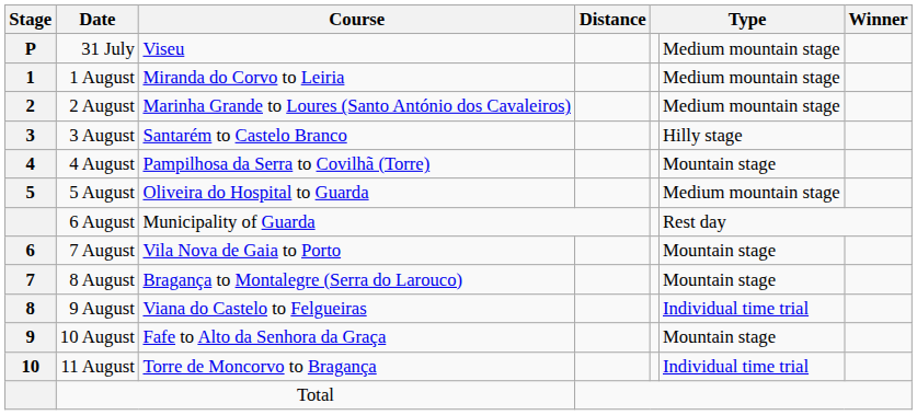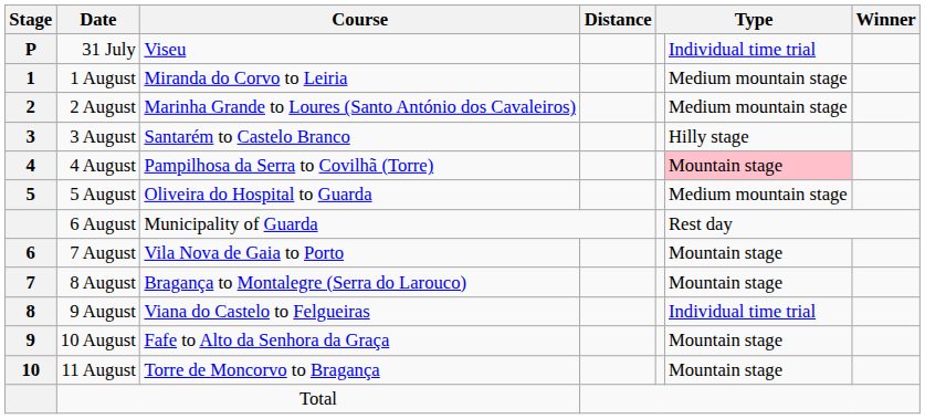31 July | column 6: Medium mountain stage -> Individual time trial
4 August | column 6: no background -> pink background
11 August | column 6: Individual time trial -> Mountain stage
